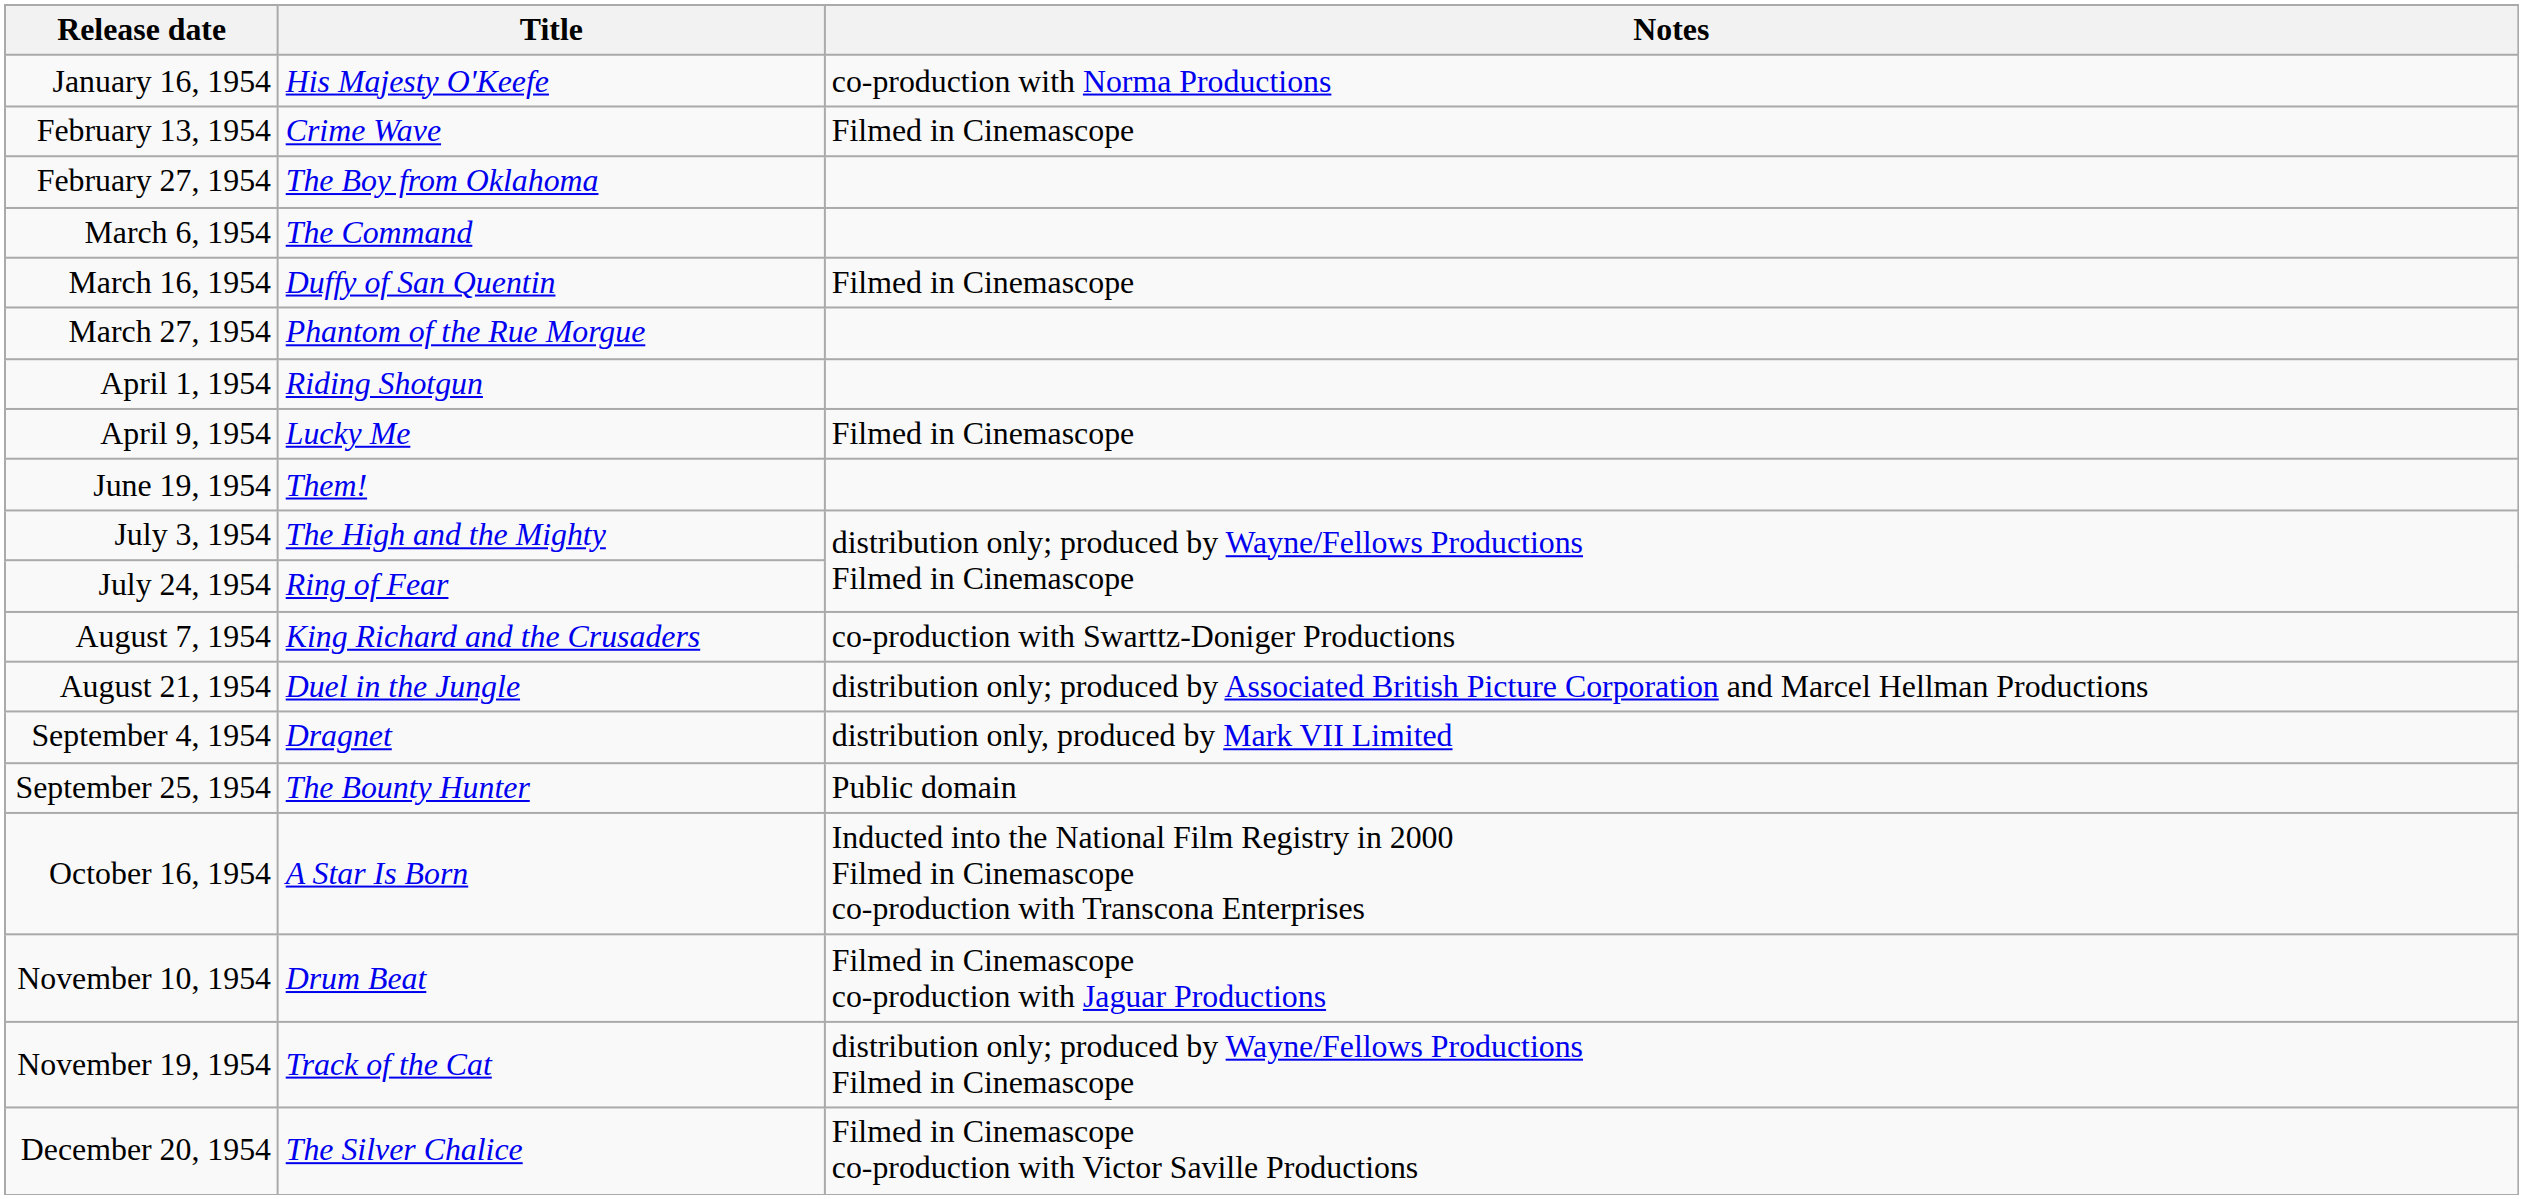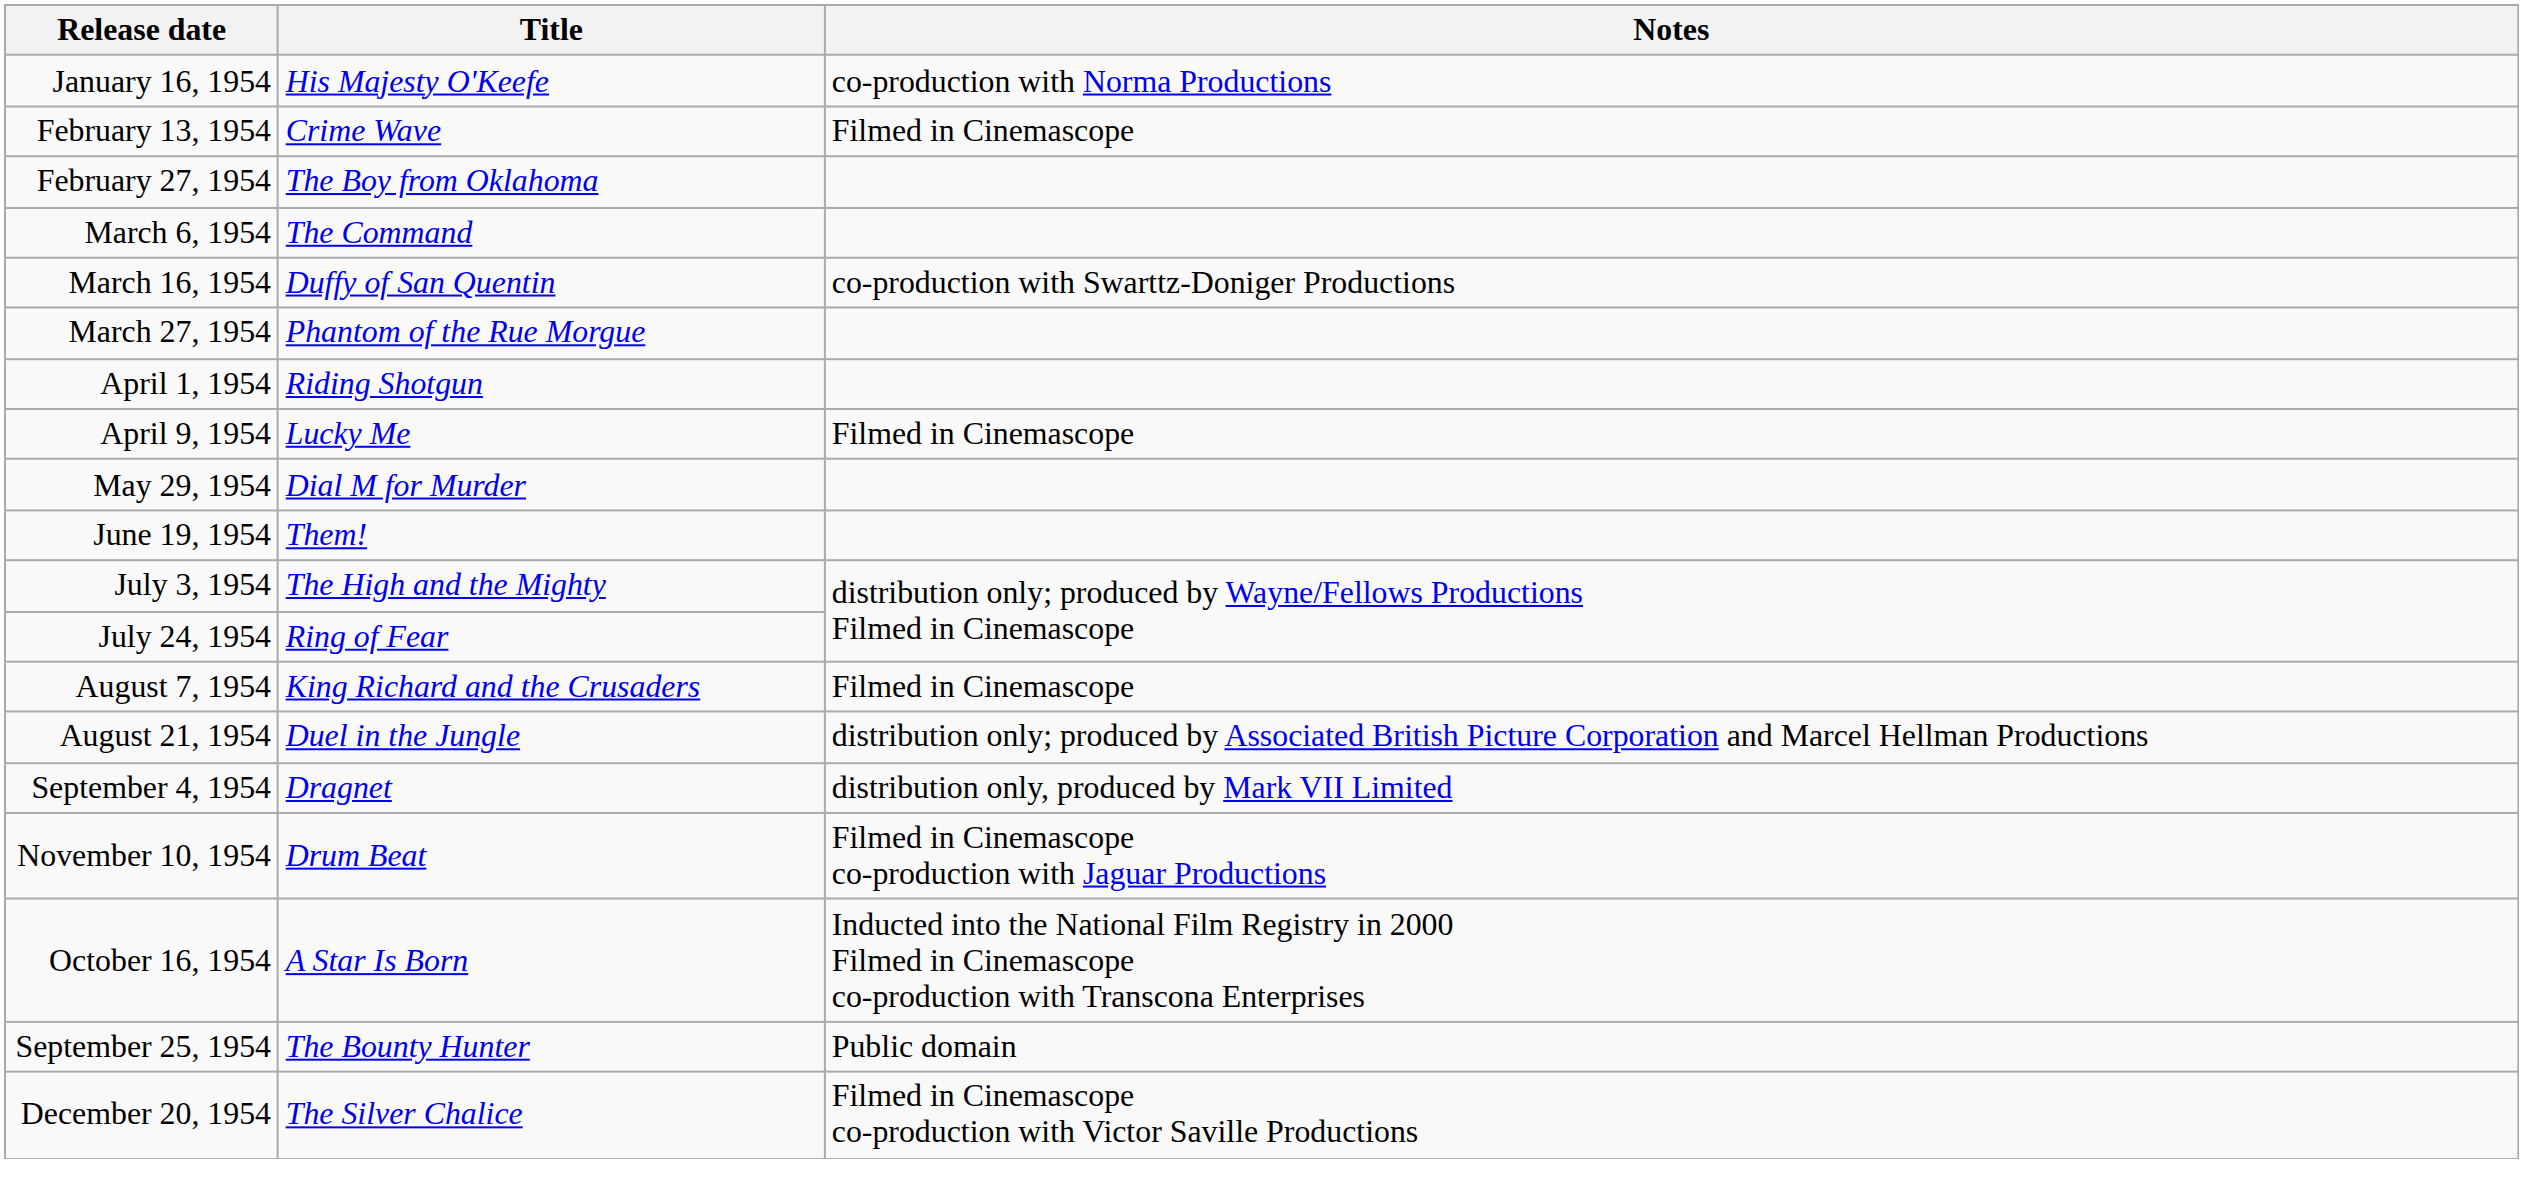March 16, 1954 | Notes: Filmed in Cinemascope -> co-production with Swarttz-Doniger Productions
+ row: May 29, 1954 | Dial M for Murder
August 7, 1954 | Notes: co-production with Swarttz-Doniger Productions -> Filmed in Cinemascope
rows swapped: September 25, 1954 <-> November 10, 1954
- row: November 19, 1954 | Track of the Cat | distribution only; produced by Wayne/Fellows Productions Filmed in Cinemascope
